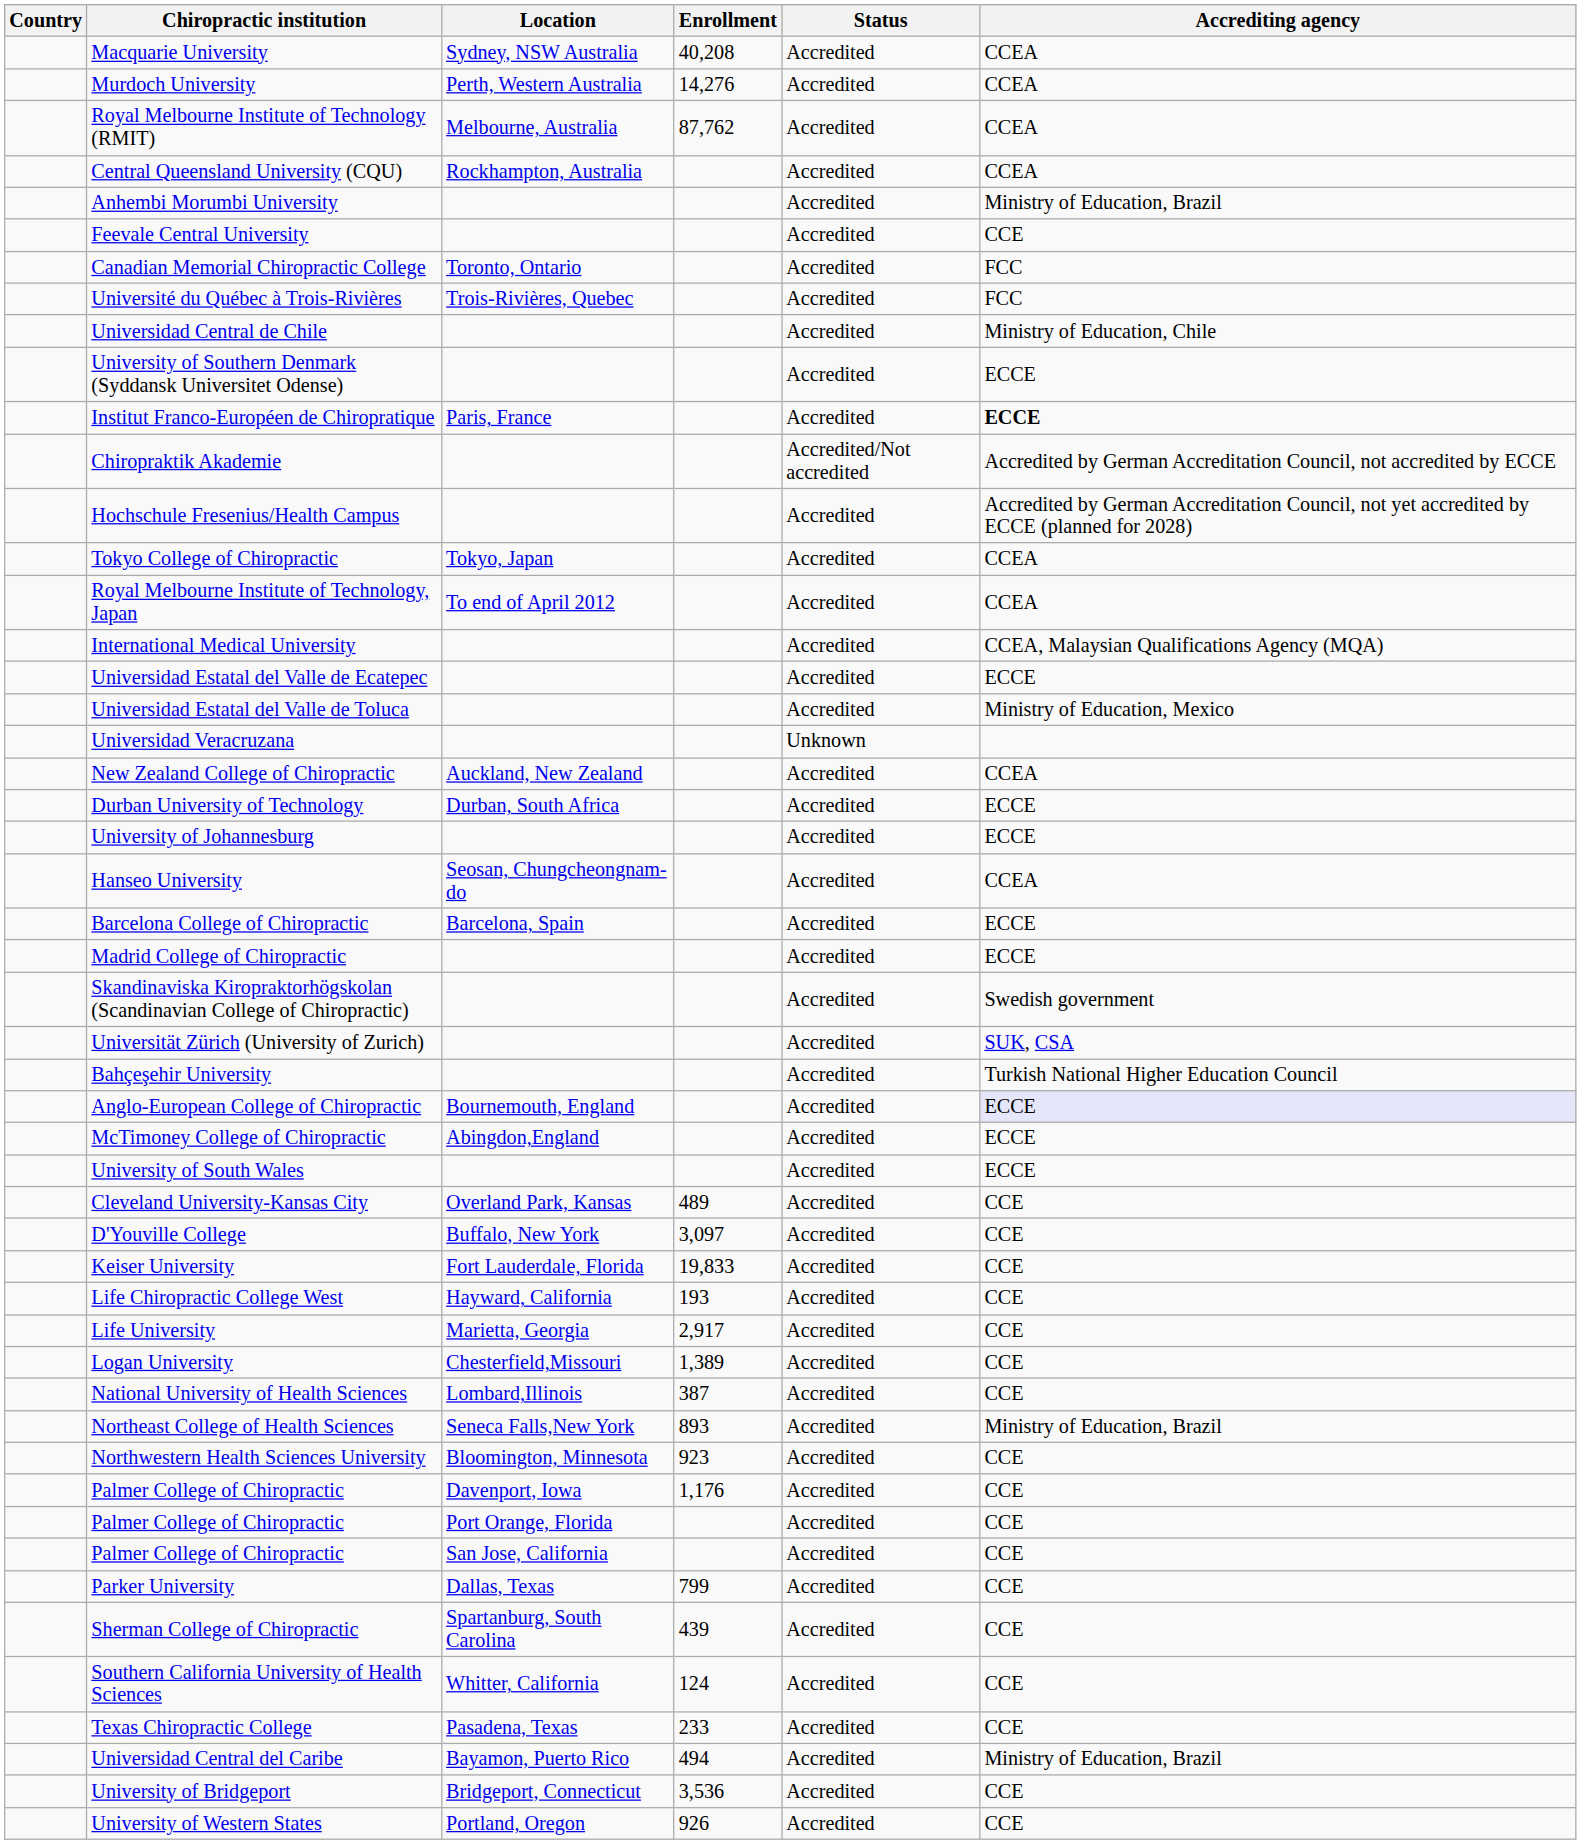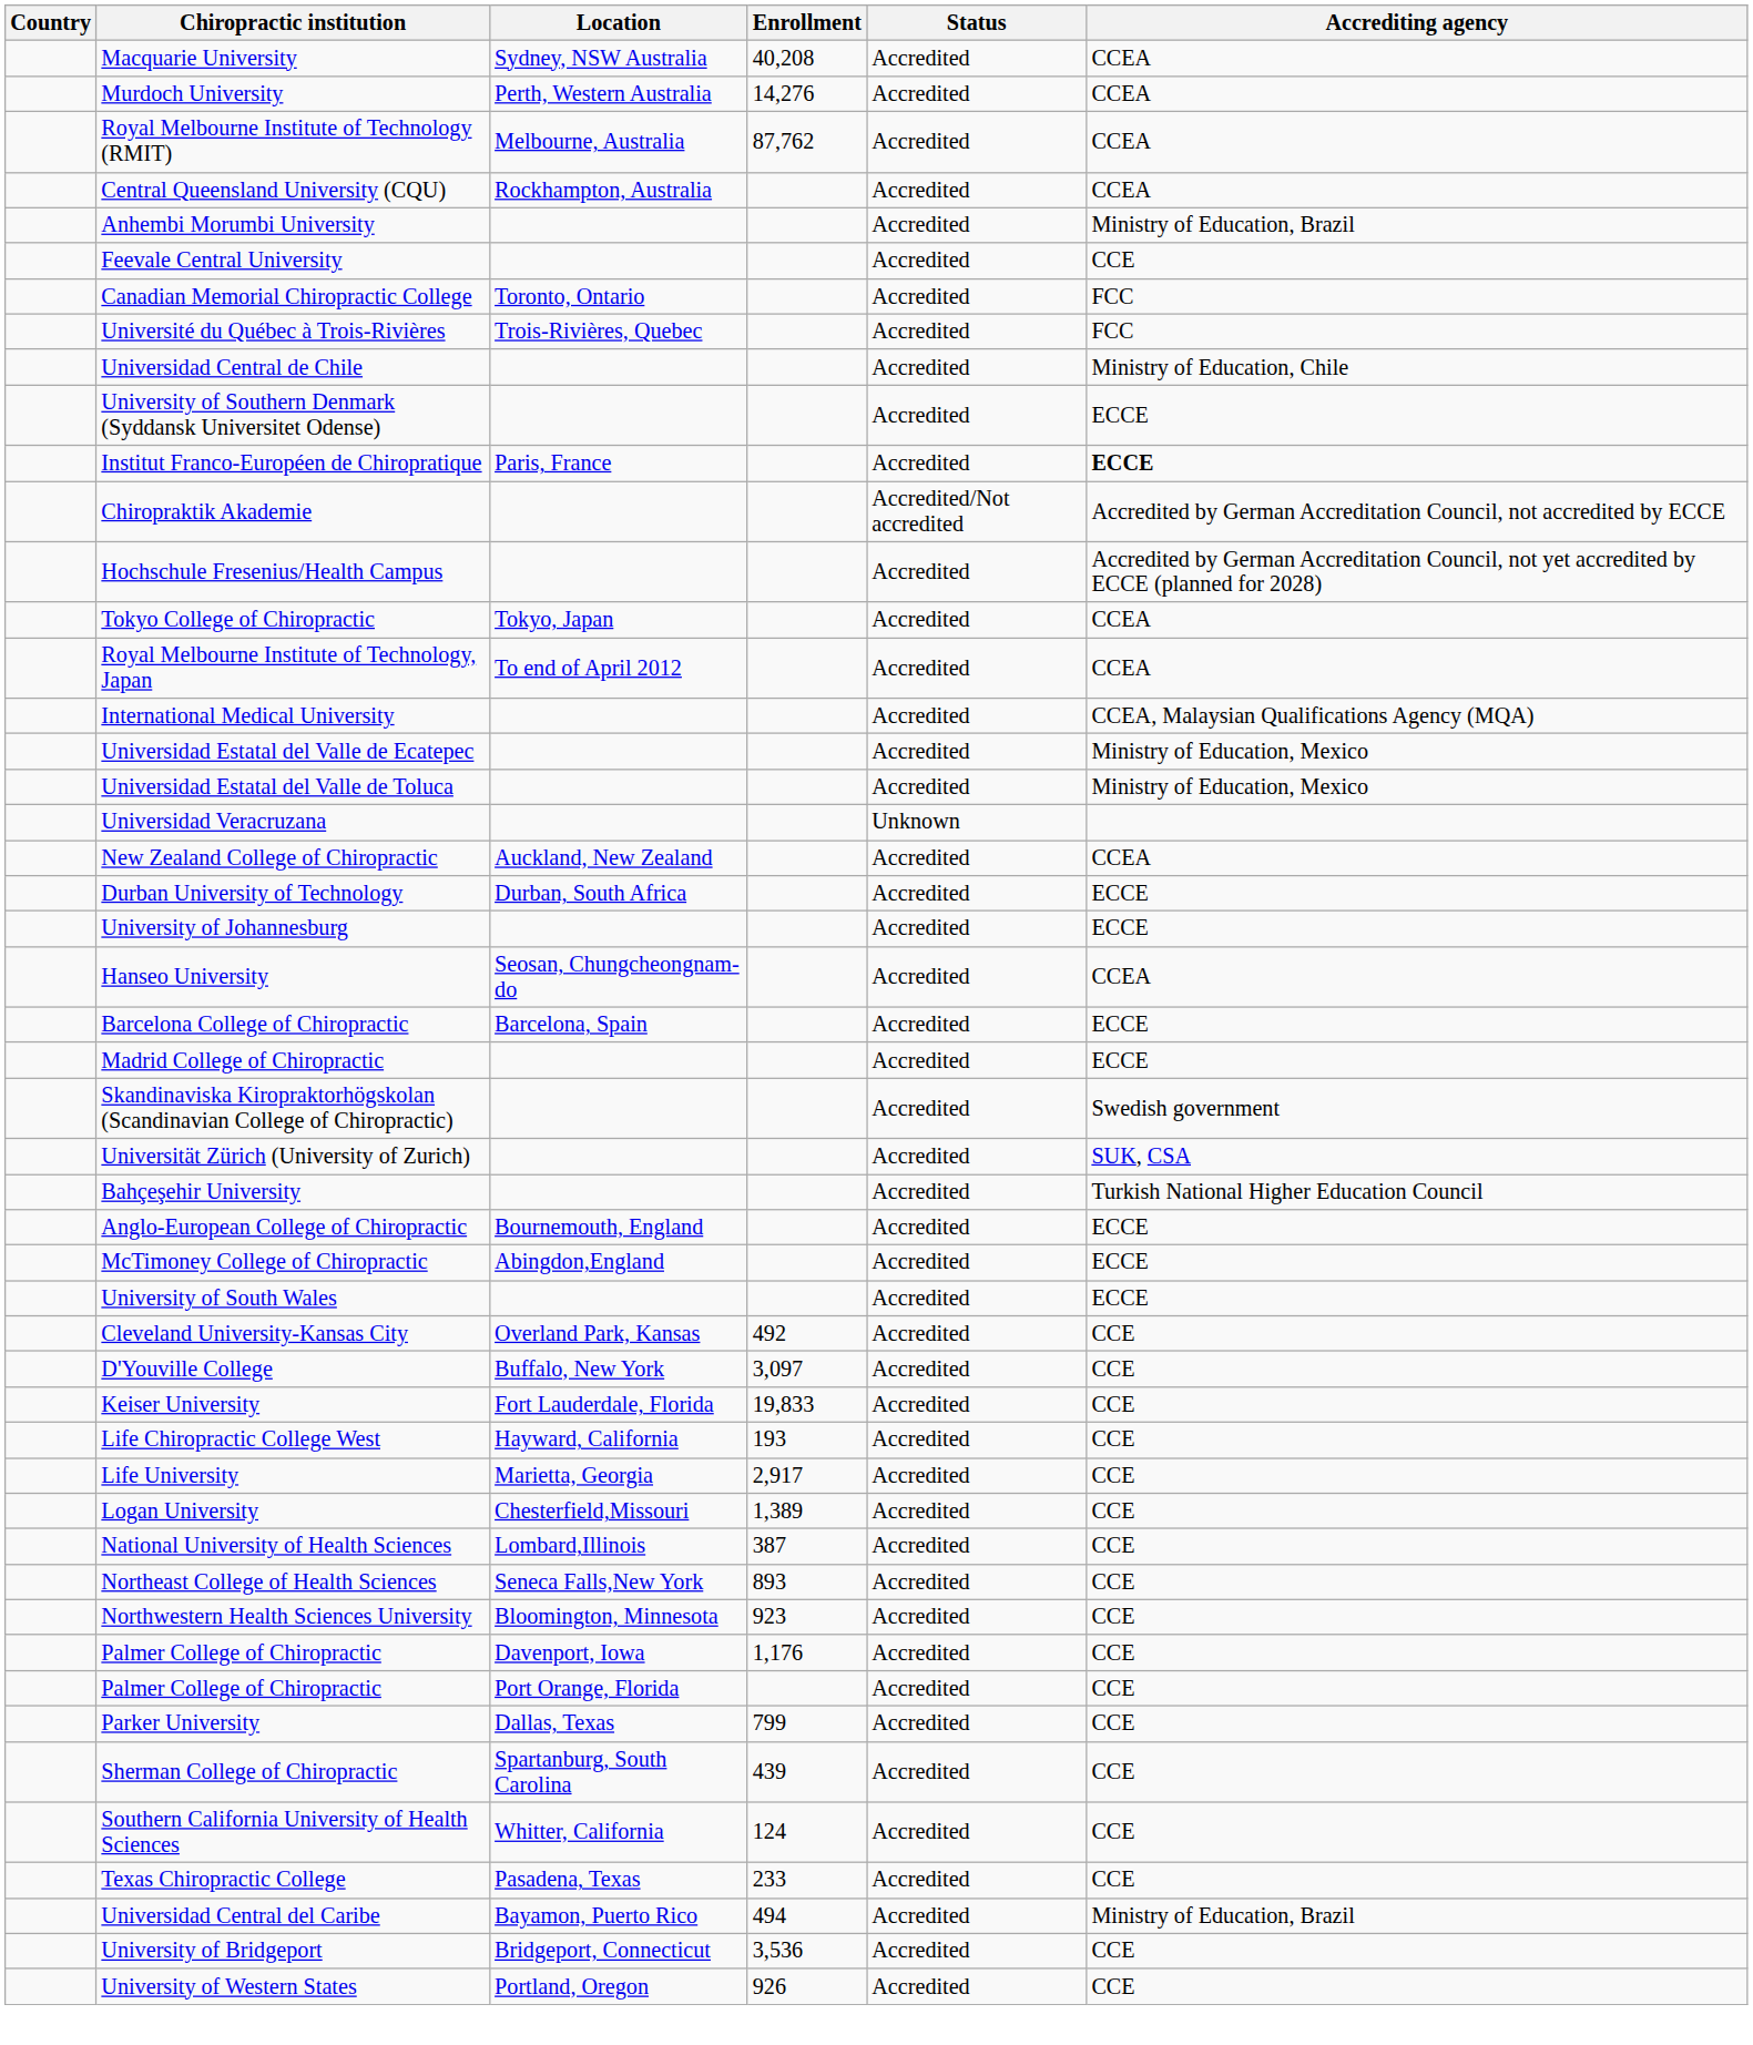Universidad Estatal del Valle de Ecatepec | Accrediting agency: ECCE -> Ministry of Education, Mexico
Anglo-European College of Chiropractic | Accrediting agency: lavender background -> no background
Cleveland University-Kansas City | Enrollment: 489 -> 492
Northeast College of Health Sciences | Accrediting agency: Ministry of Education, Brazil -> CCE
- row: Palmer College of Chiropractic | San Jose, California | Accredited | CCE
